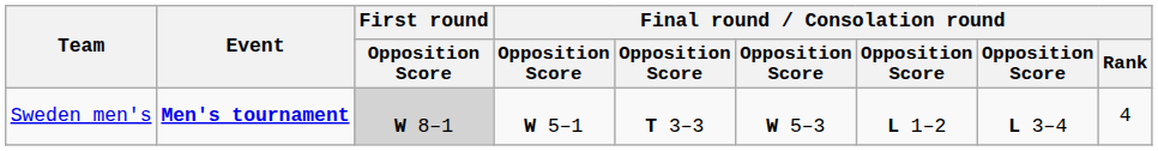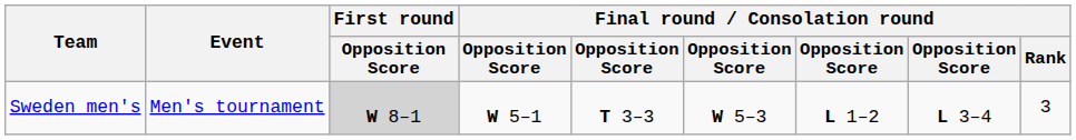Sweden men's | Event: bold -> normal
Sweden men's | Final round / Consolation round / Rank: 4 -> 3
